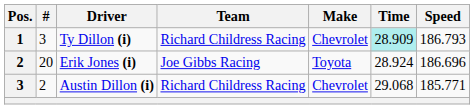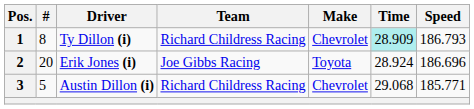Ty Dillon (i) | #: 3 -> 8
Austin Dillon (i) | #: 2 -> 5
